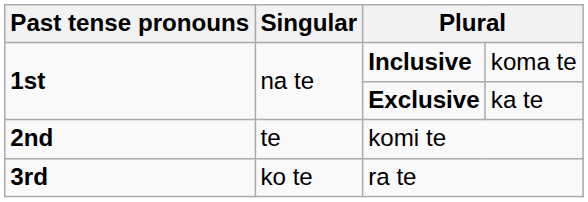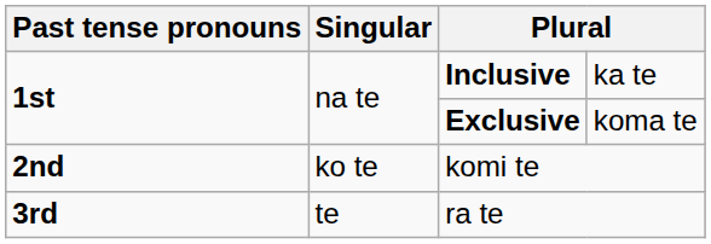Inclusive | column 4: koma te -> ka te
Exclusive | column 4: ka te -> koma te
komi te | Singular: te -> ko te
ra te | Singular: ko te -> te
